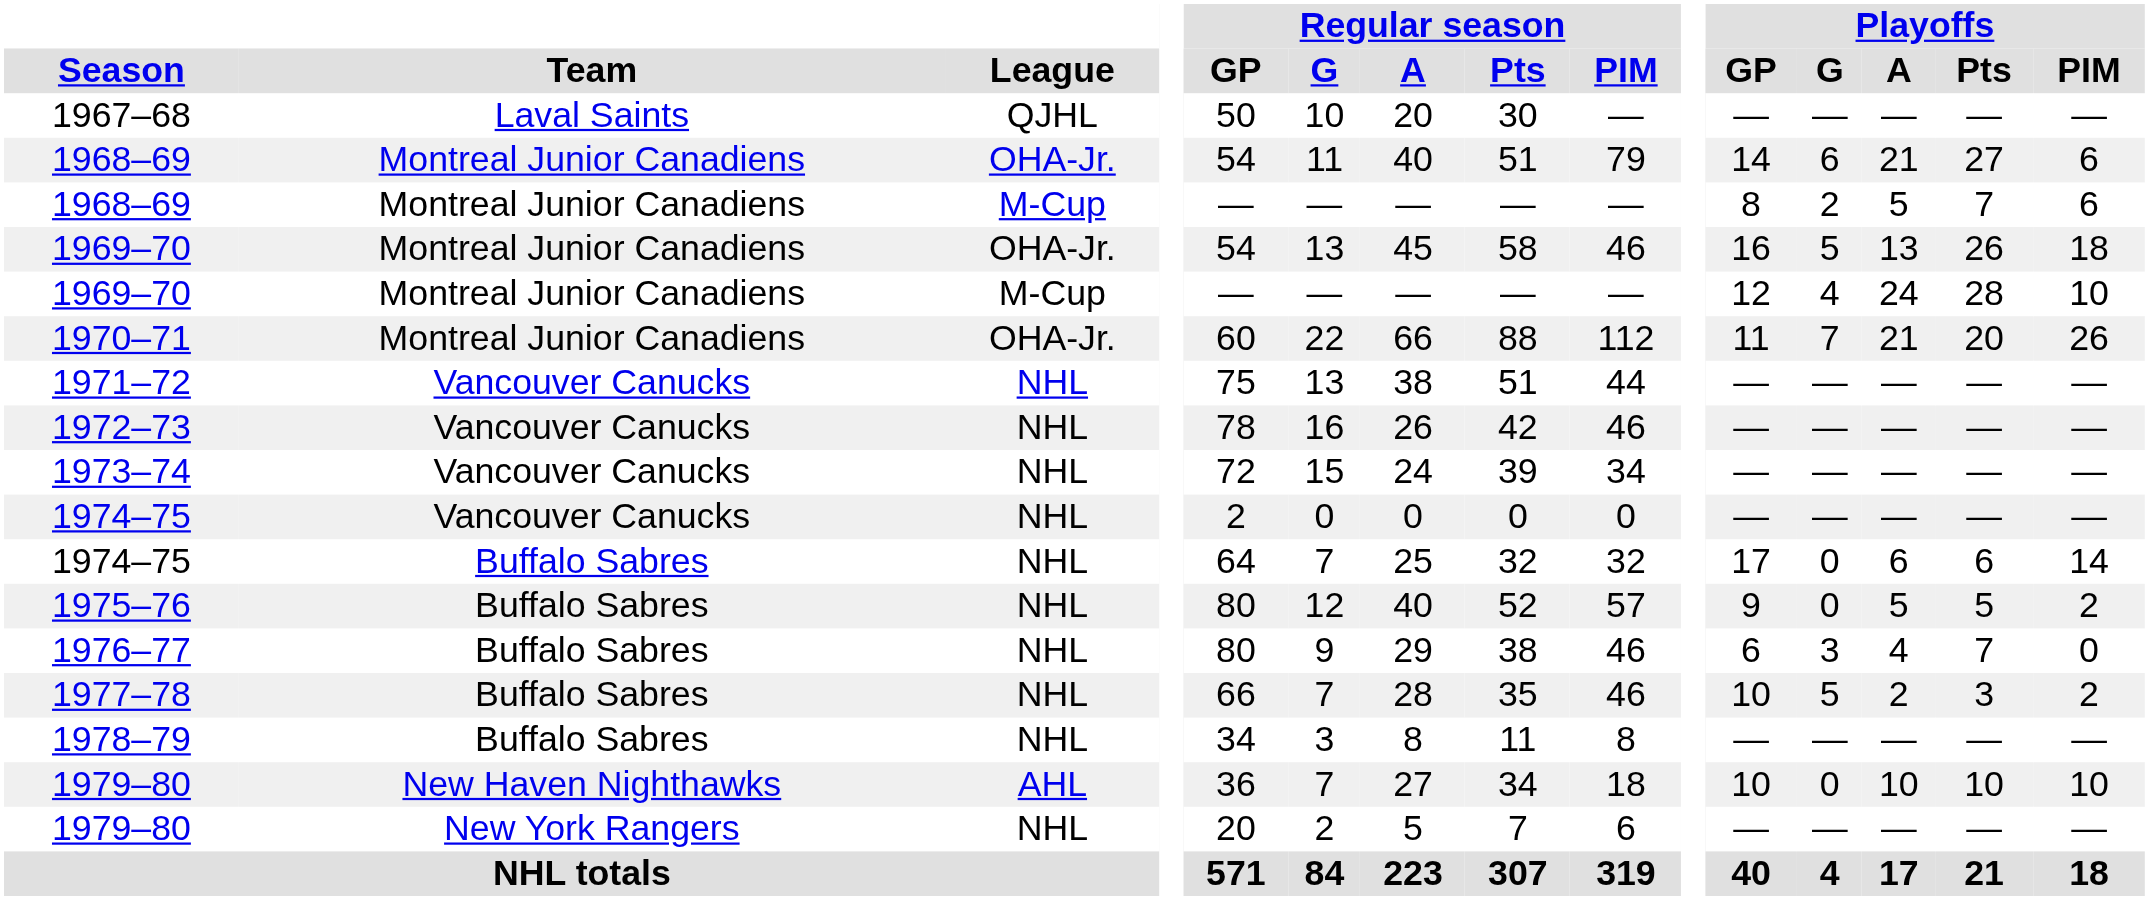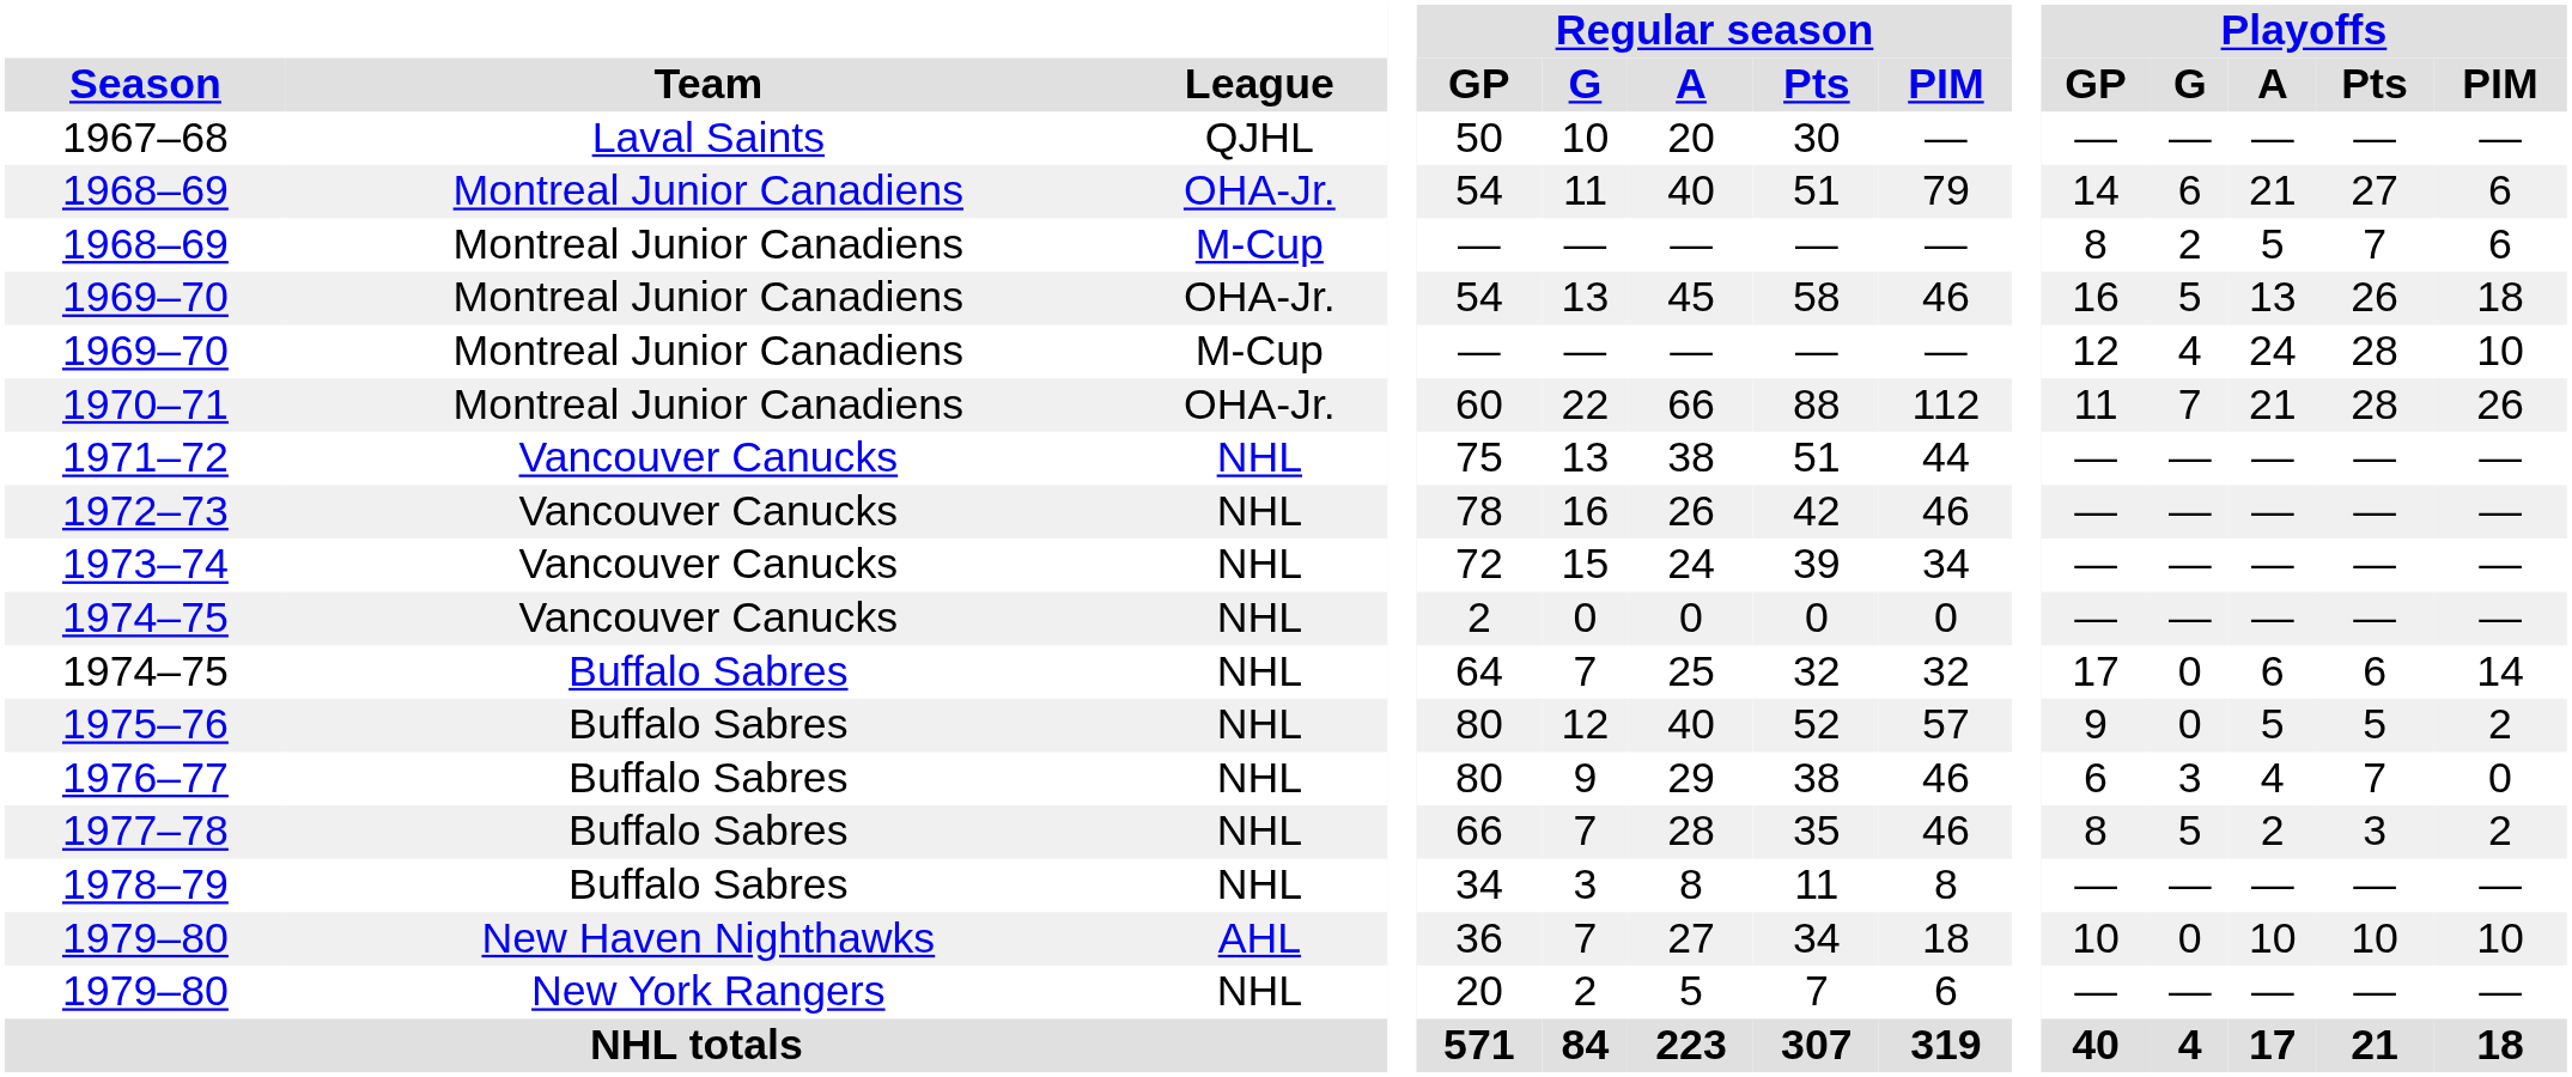1970–71 | Playoffs / Pts: 20 -> 28
1977–78 | Playoffs / GP: 10 -> 8
